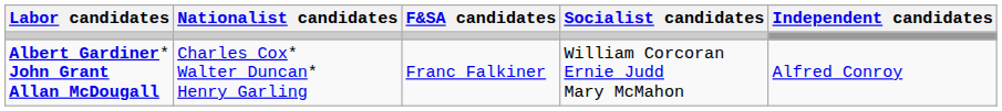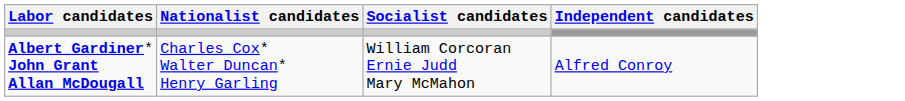- column: F&SA candidates | Franc Falkiner
